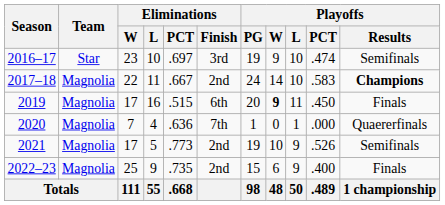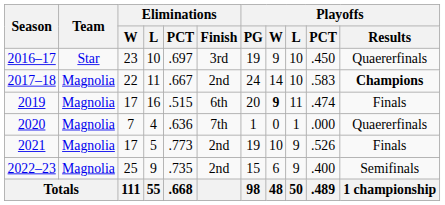2016–17 | Playoffs / PCT: .474 -> .450
2016–17 | Playoffs / Results: Semifinals -> Quaererfinals
2019 | Playoffs / PCT: .450 -> .474
2021 | Playoffs / Results: Semifinals -> Finals
2022–23 | Playoffs / Results: Finals -> Semifinals
